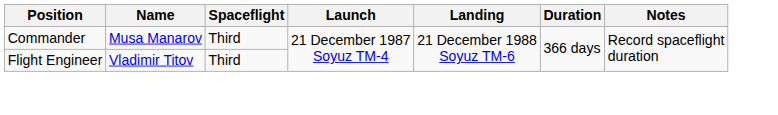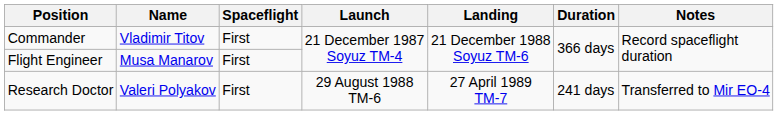Commander | Name: Musa Manarov -> Vladimir Titov
Commander | Spaceflight: Third -> First
Flight Engineer | Name: Vladimir Titov -> Musa Manarov
Flight Engineer | Spaceflight: Third -> First
+ row: Research Doctor | Valeri Polyakov | First | 29 August 1988 TM-6 | 27 April 1989 TM-7 | 241 days | Transferred to Mir EO-4
